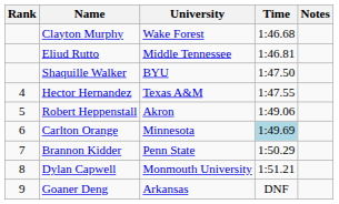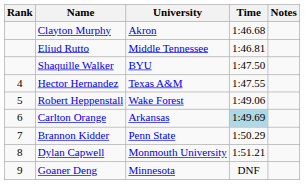Clayton Murphy | University: Wake Forest -> Akron
Robert Heppenstall | University: Akron -> Wake Forest
Carlton Orange | University: Minnesota -> Arkansas
Goaner Deng | University: Arkansas -> Minnesota
